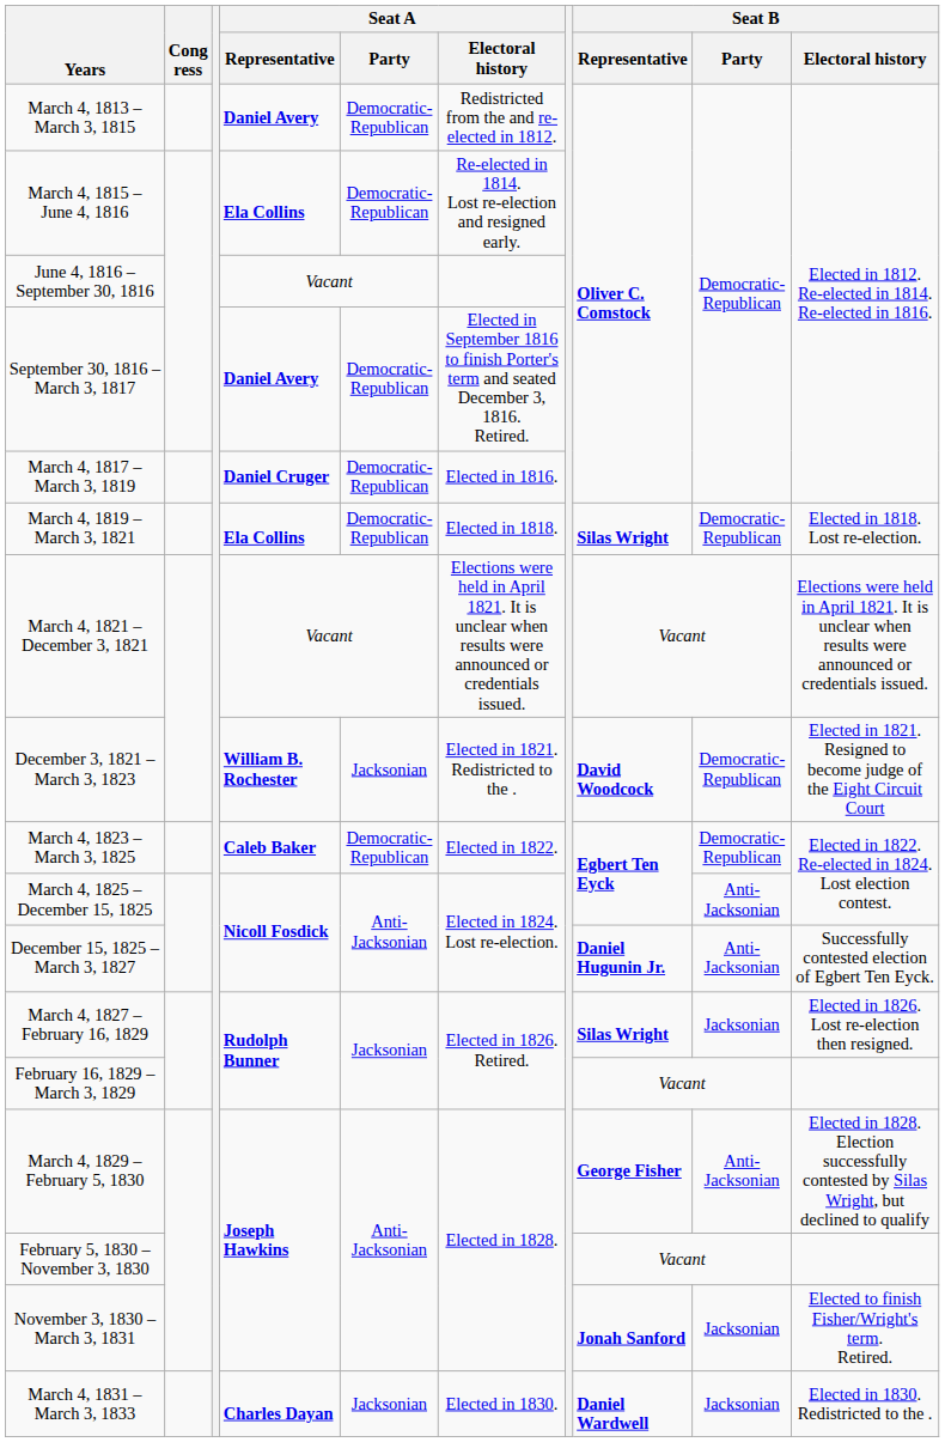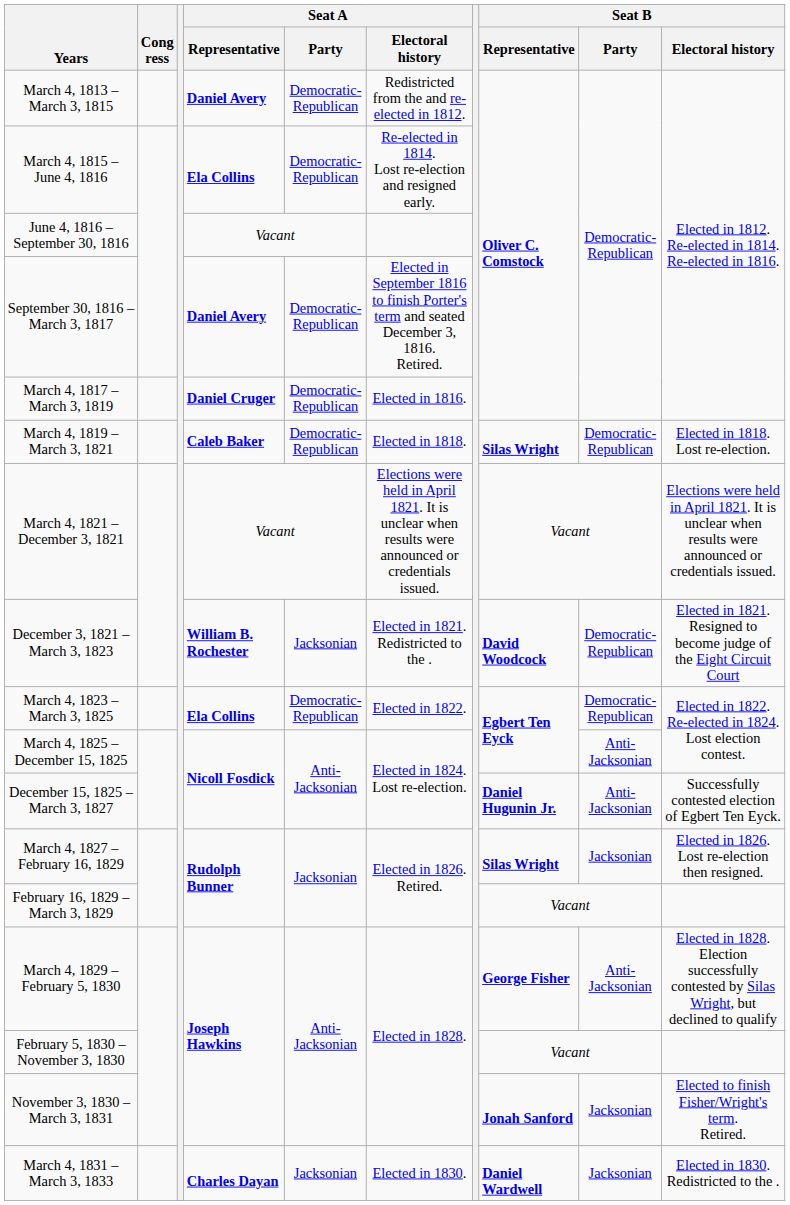March 4, 1819 – March 3, 1821 | Seat A / Representative: Ela Collins -> Caleb Baker
March 4, 1823 – March 3, 1825 | Seat A / Representative: Caleb Baker -> Ela Collins
